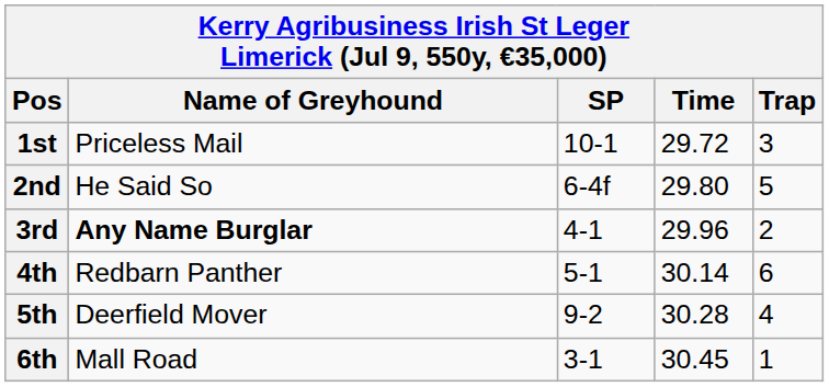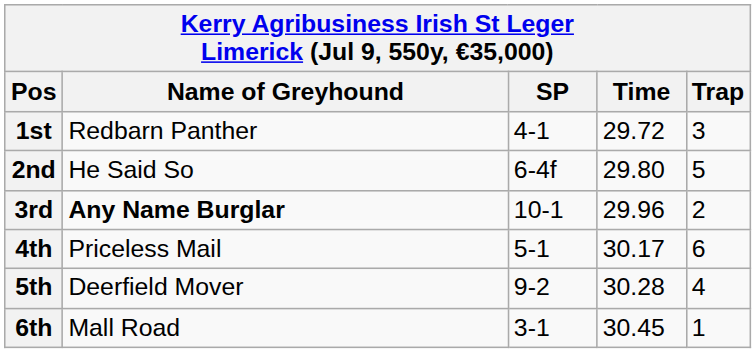1st | Name of Greyhound: Priceless Mail -> Redbarn Panther
1st | SP: 10-1 -> 4-1
3rd | SP: 4-1 -> 10-1
4th | Name of Greyhound: Redbarn Panther -> Priceless Mail
4th | Time: 30.14 -> 30.17
